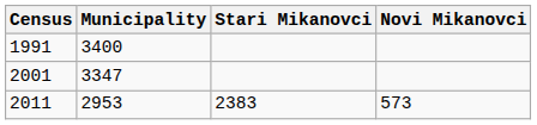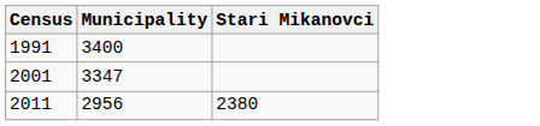- column: Novi Mikanovci | 573
2011 | Municipality: 2953 -> 2956
2011 | Stari Mikanovci: 2383 -> 2380
